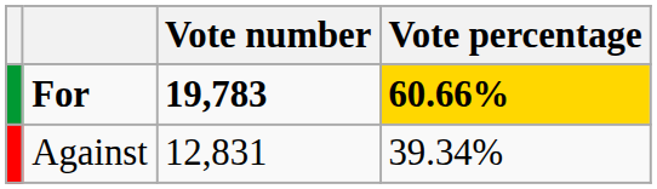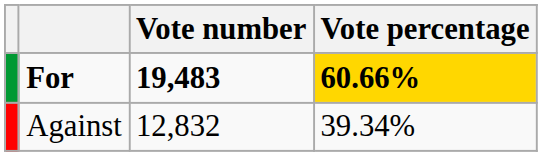For | Vote number: 19,783 -> 19,483
Against | Vote number: 12,831 -> 12,832
